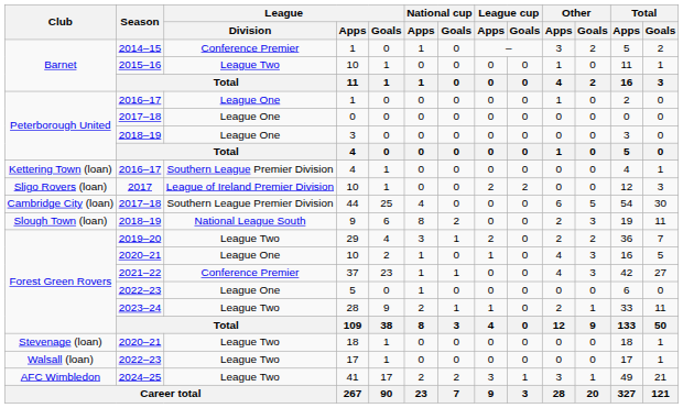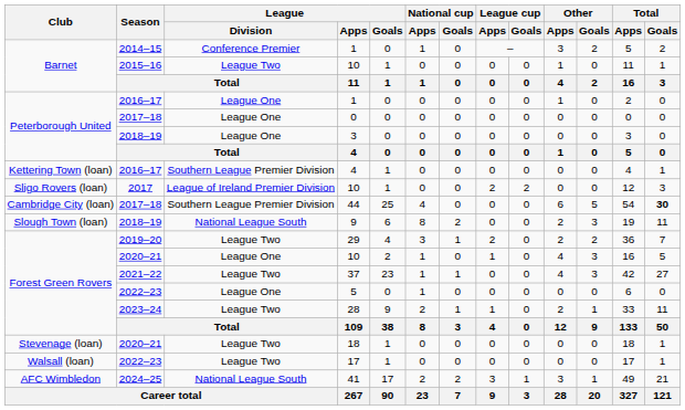44 | Total / Goals: normal -> bold
37 | League / Division: Conference Premier -> League Two
41 | League / Division: League Two -> National League South
